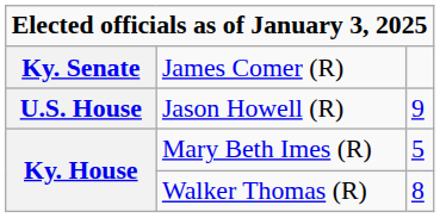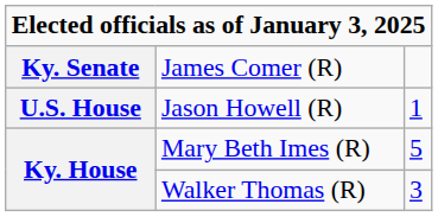Jason Howell (R) | column 3: 9 -> 1
Walker Thomas (R) | column 3: 8 -> 3
